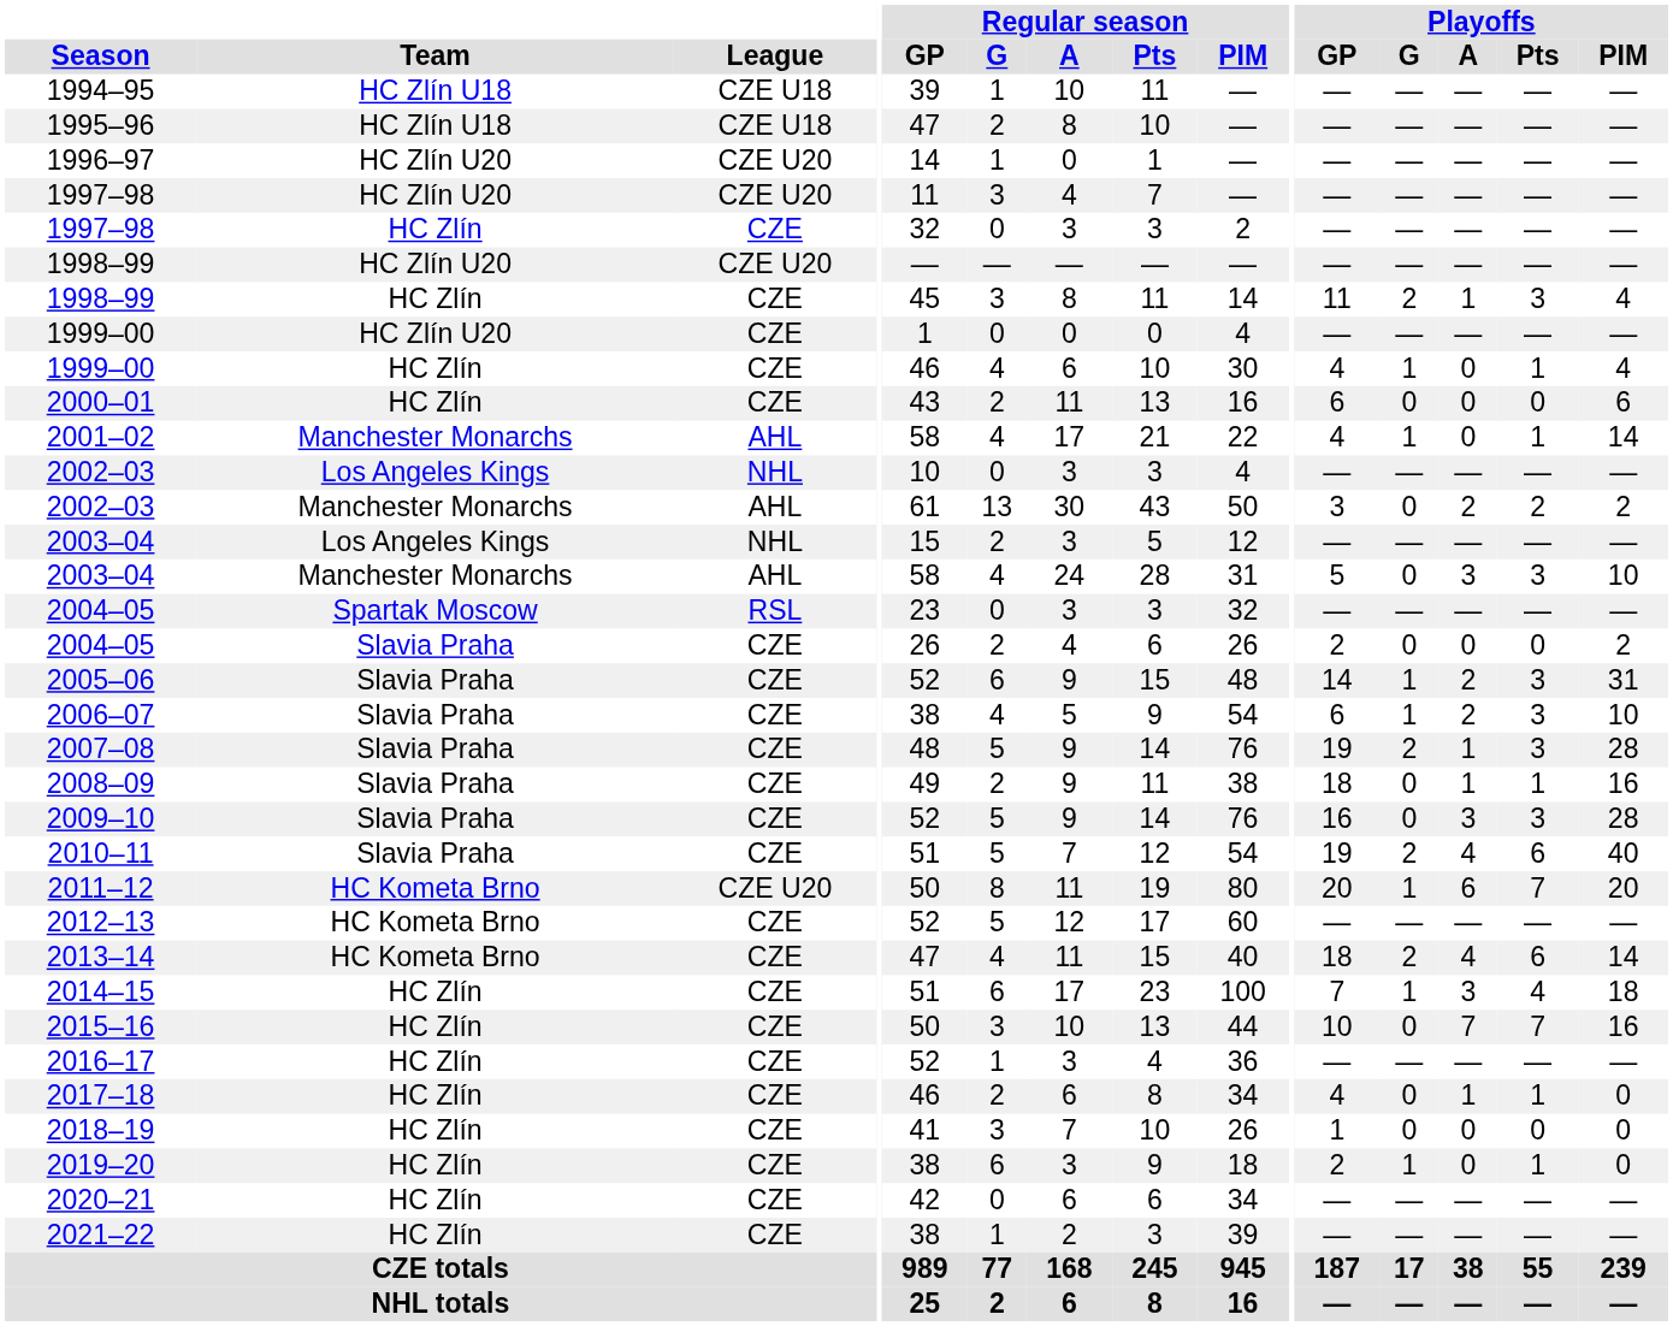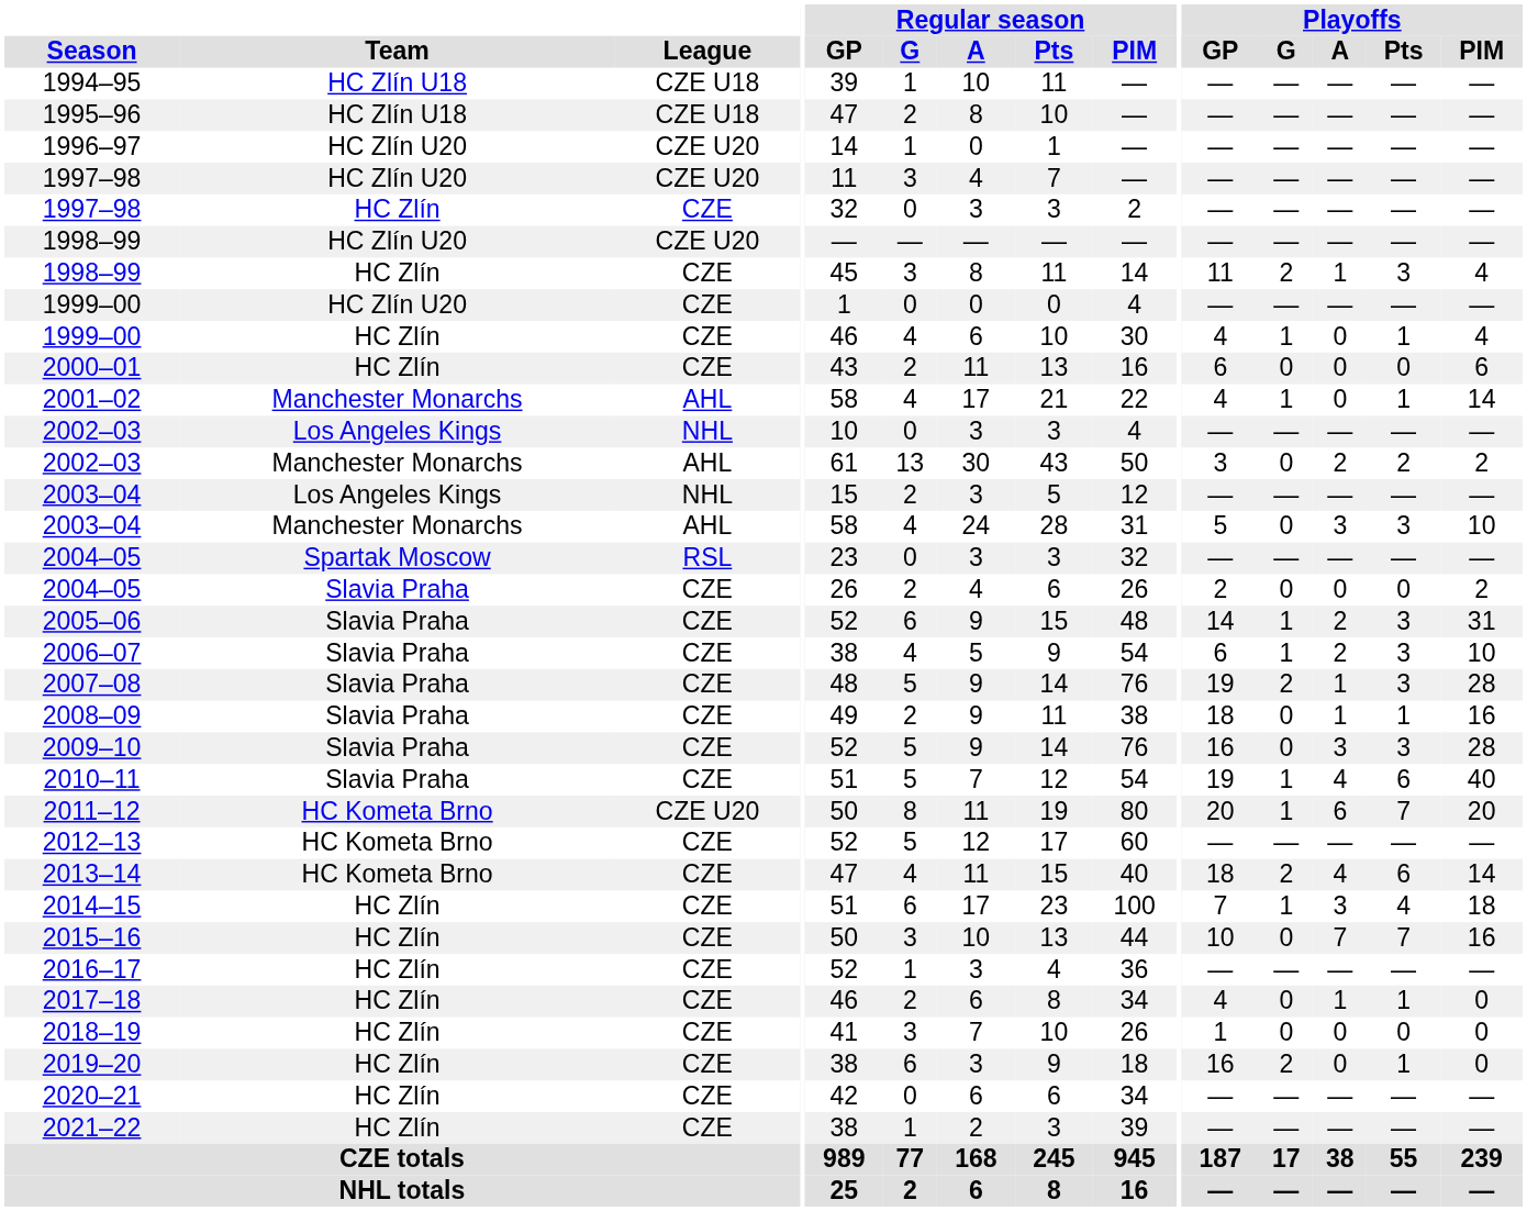2010–11 | Playoffs / G: 2 -> 1
2019–20 | Playoffs / GP: 2 -> 16
2019–20 | Playoffs / G: 1 -> 2
